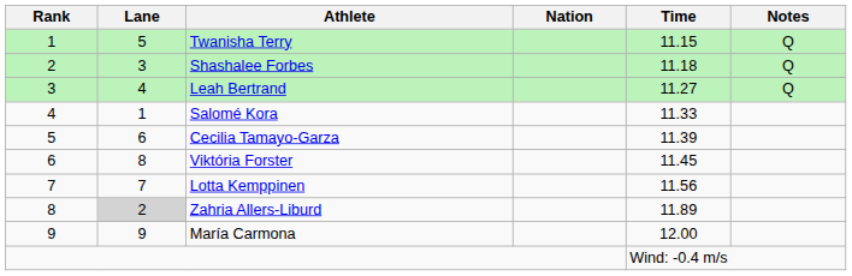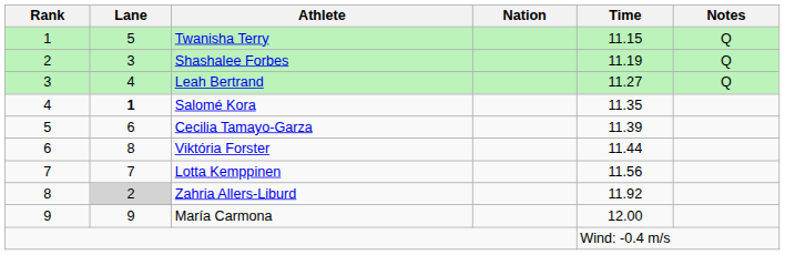Shashalee Forbes | Time: 11.18 -> 11.19
Salomé Kora | Lane: normal -> bold
Salomé Kora | Time: 11.33 -> 11.35
Viktória Forster | Time: 11.45 -> 11.44
Zahria Allers-Liburd | Time: 11.89 -> 11.92
